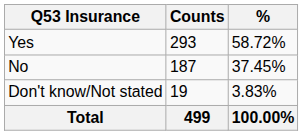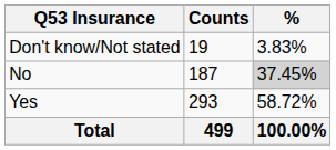rows swapped: Yes <-> Don't know/Not stated
No | %: no background -> lightgrey background
